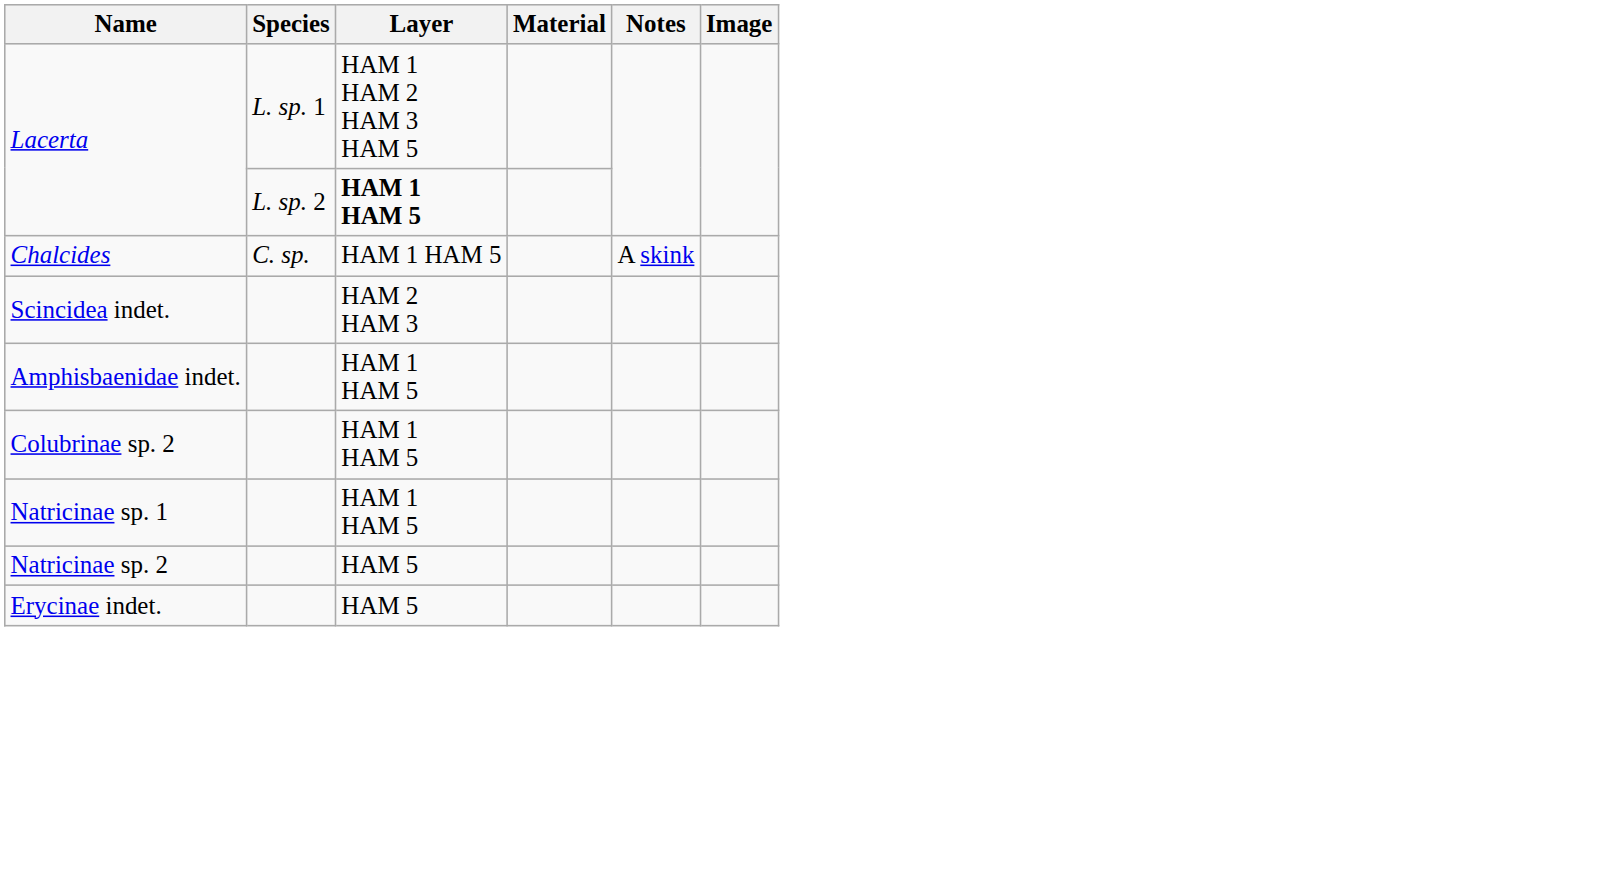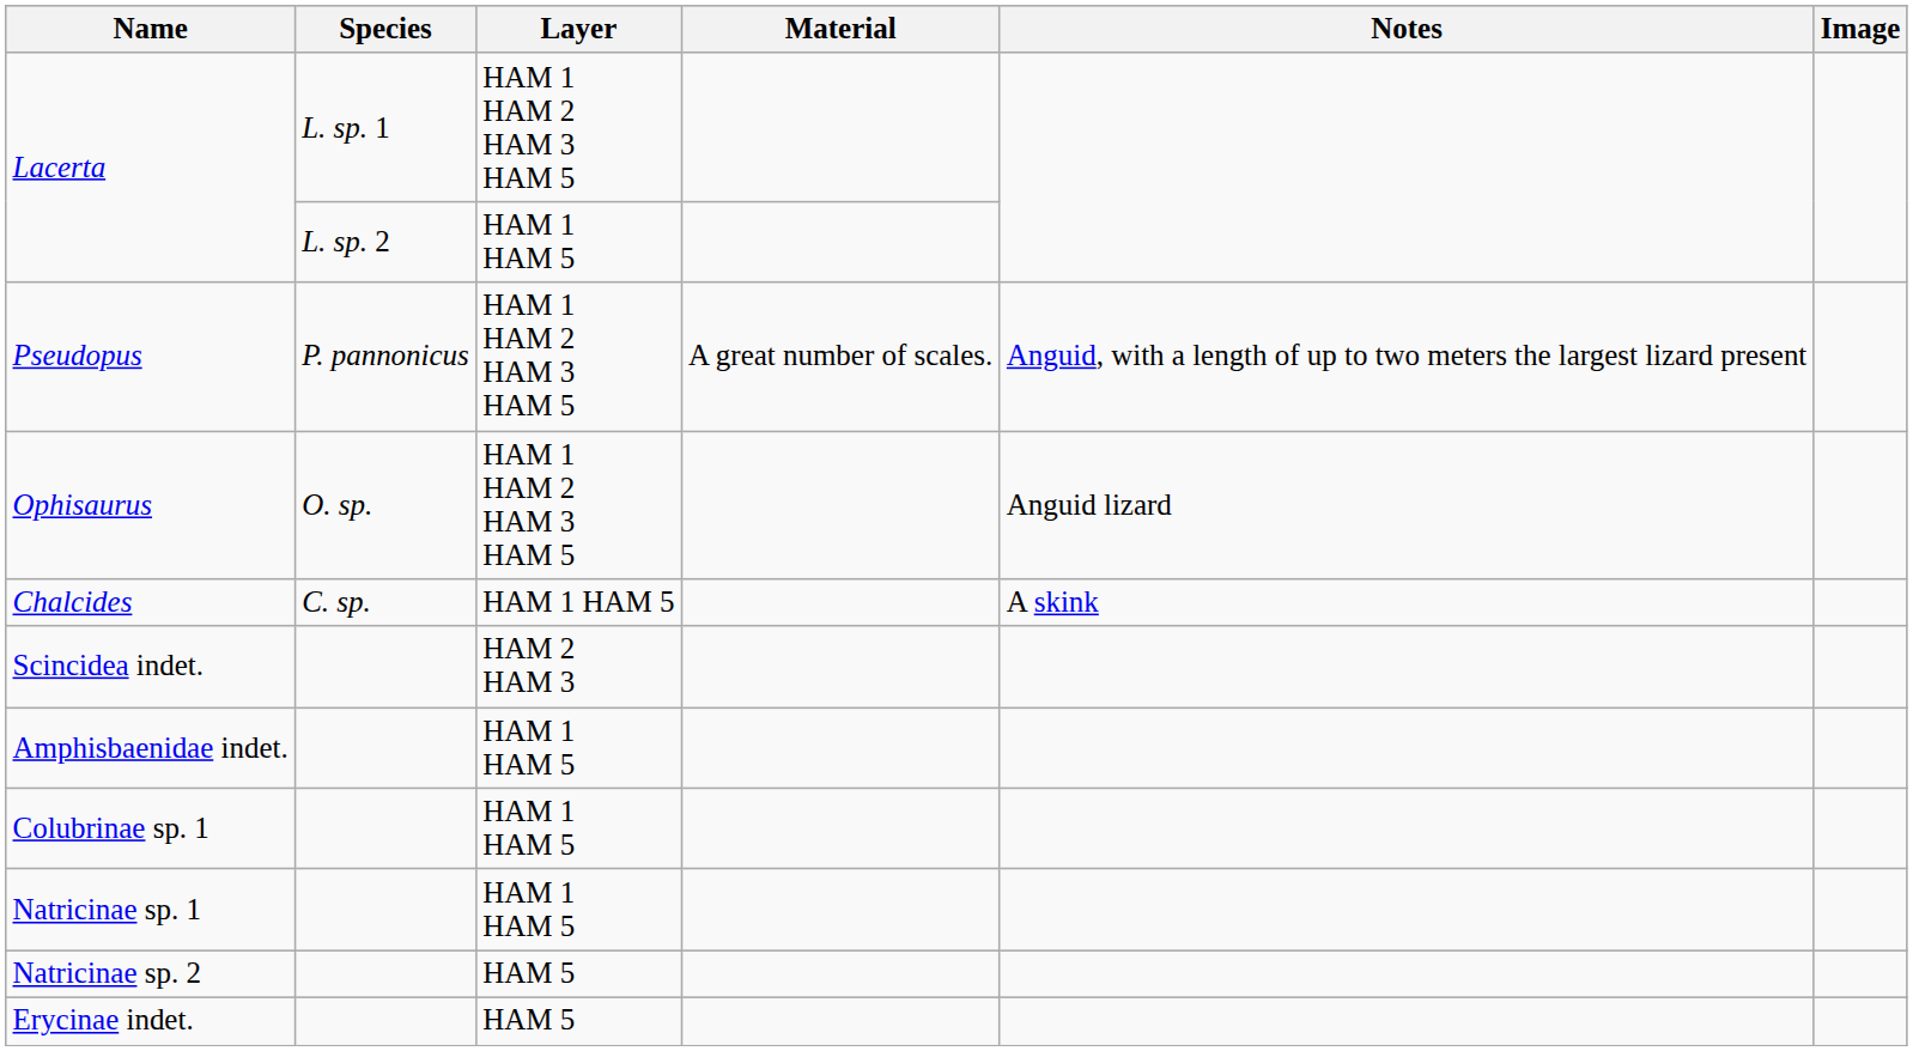Lacerta / L. sp. 2 | Layer: bold -> normal
+ row: Pseudopus | P. pannonicus | HAM 1 HAM 2 HAM 3 HAM 5 | A great number of scales. | Anguid, with a length of up to two meters the largest lizard present
+ row: Ophisaurus | O. sp. | HAM 1 HAM 2 HAM 3 HAM 5 | Anguid lizard
+ row: Colubrinae sp. 1 | HAM 1 HAM 5
- row: Colubrinae sp. 2 | HAM 1 HAM 5
